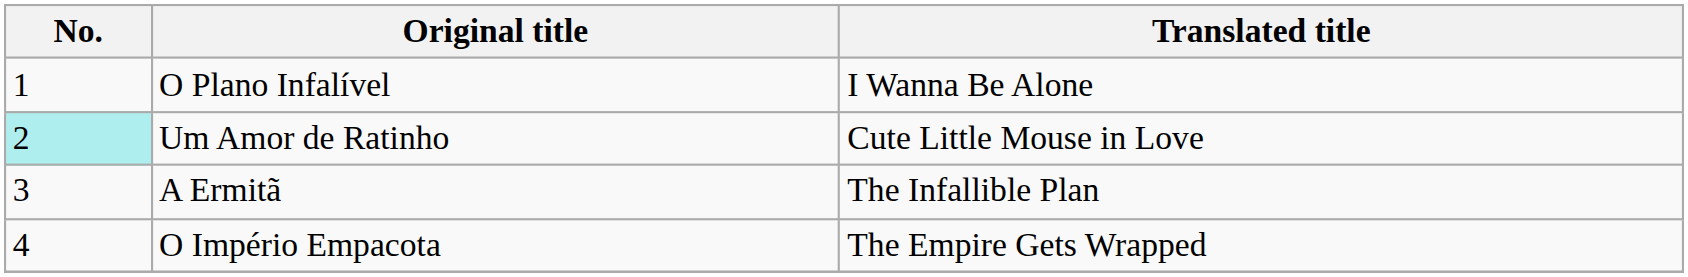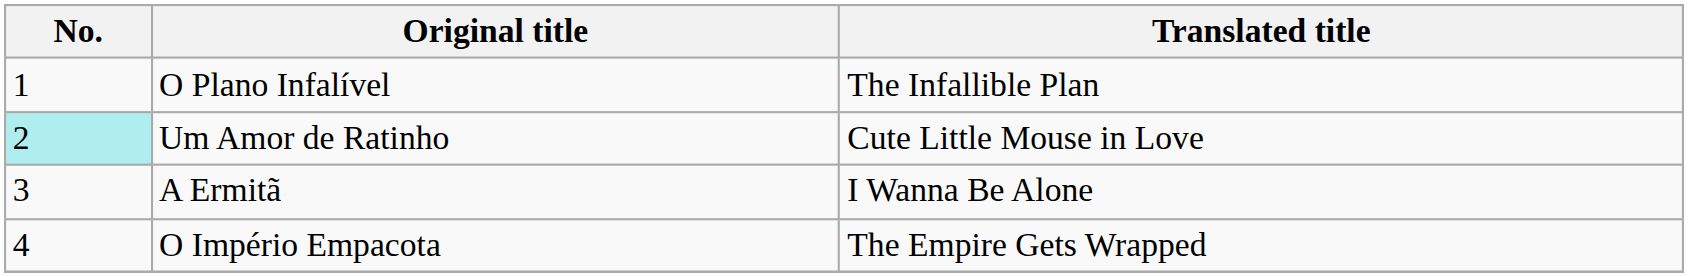O Plano Infalível | Translated title: I Wanna Be Alone -> The Infallible Plan
A Ermitã | Translated title: The Infallible Plan -> I Wanna Be Alone
